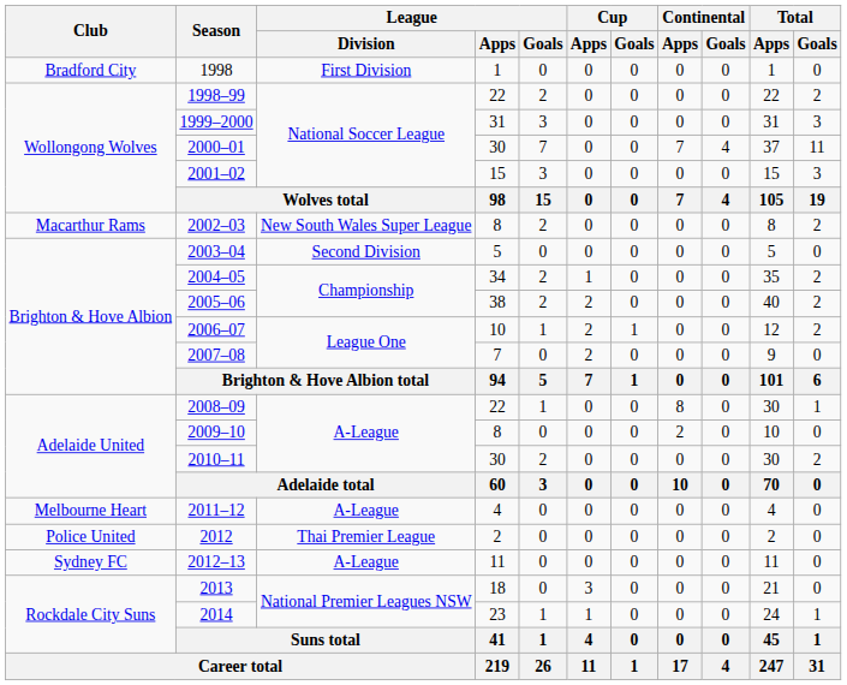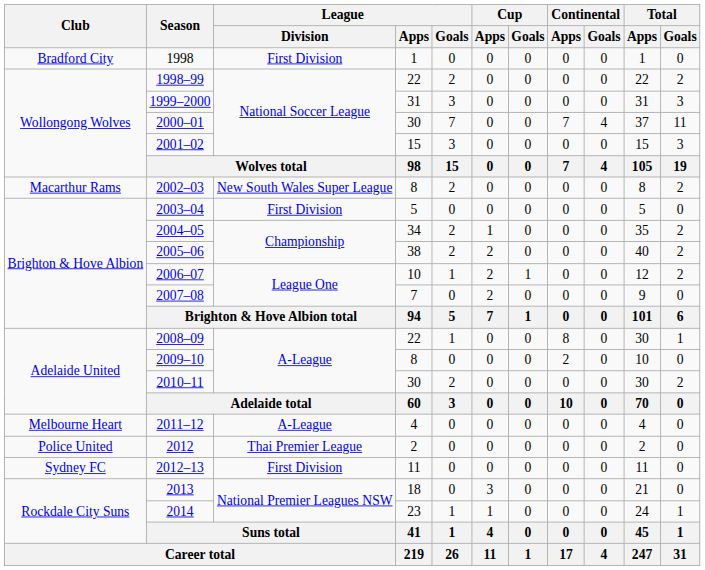2003–04 | League / Division: Second Division -> First Division
2012–13 | League / Division: A-League -> First Division
